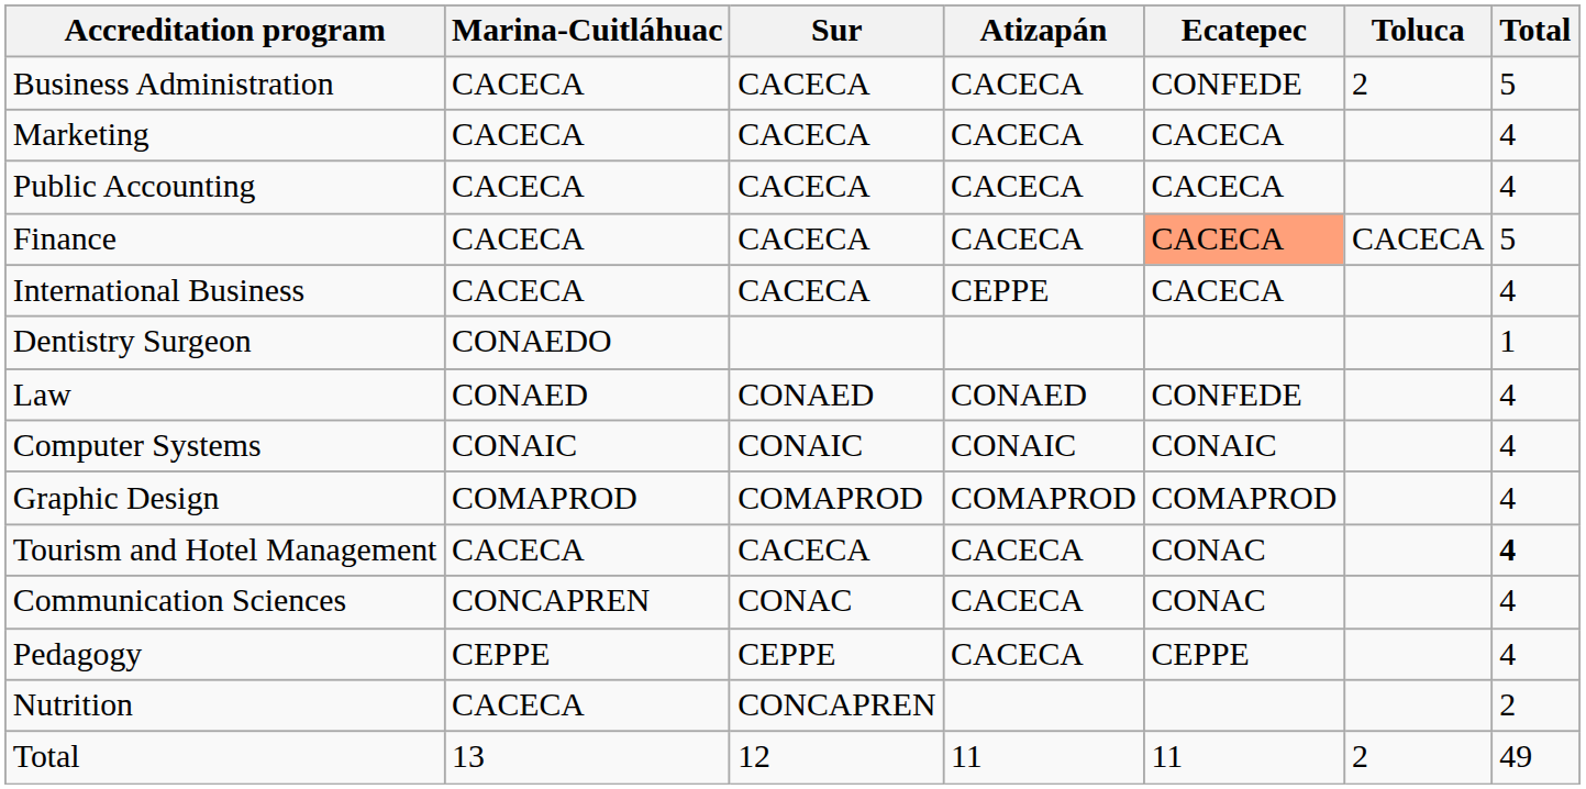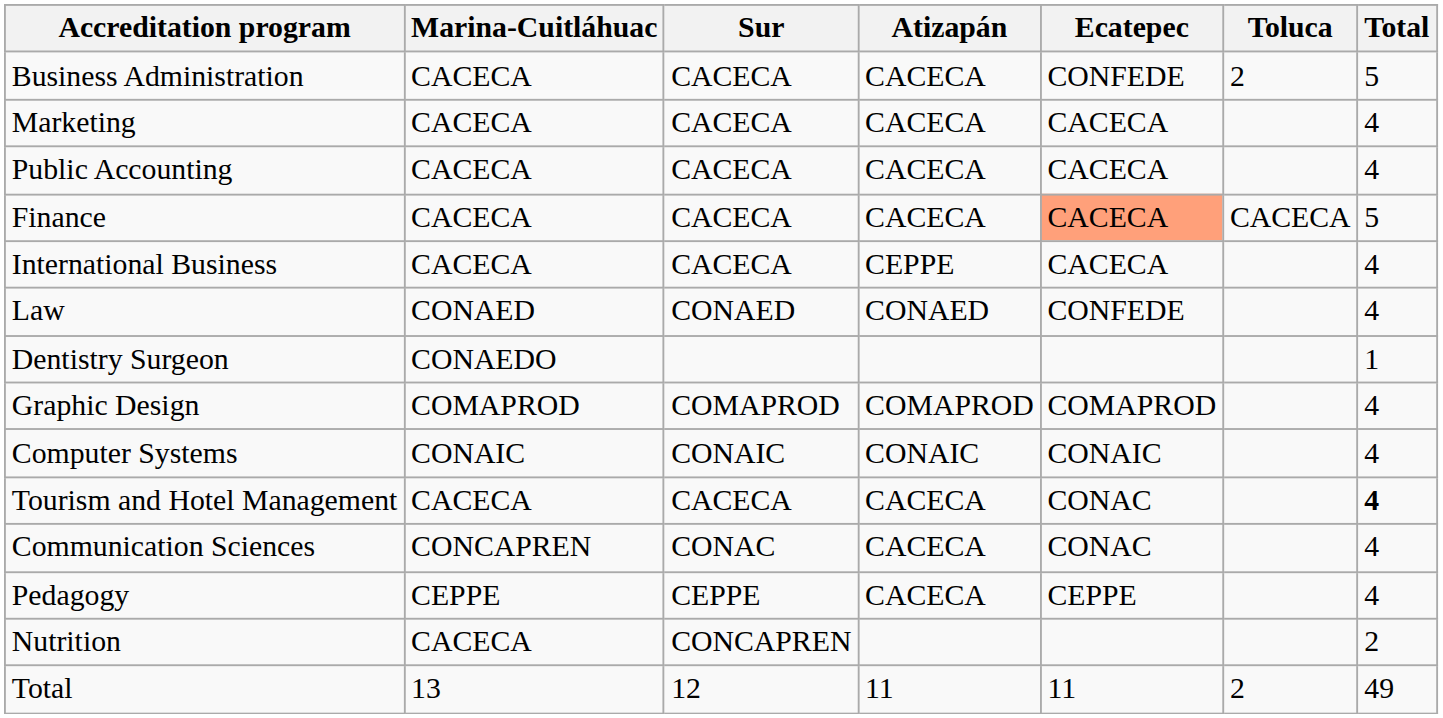rows swapped: Dentistry Surgeon <-> Law
rows swapped: Graphic Design <-> Computer Systems
